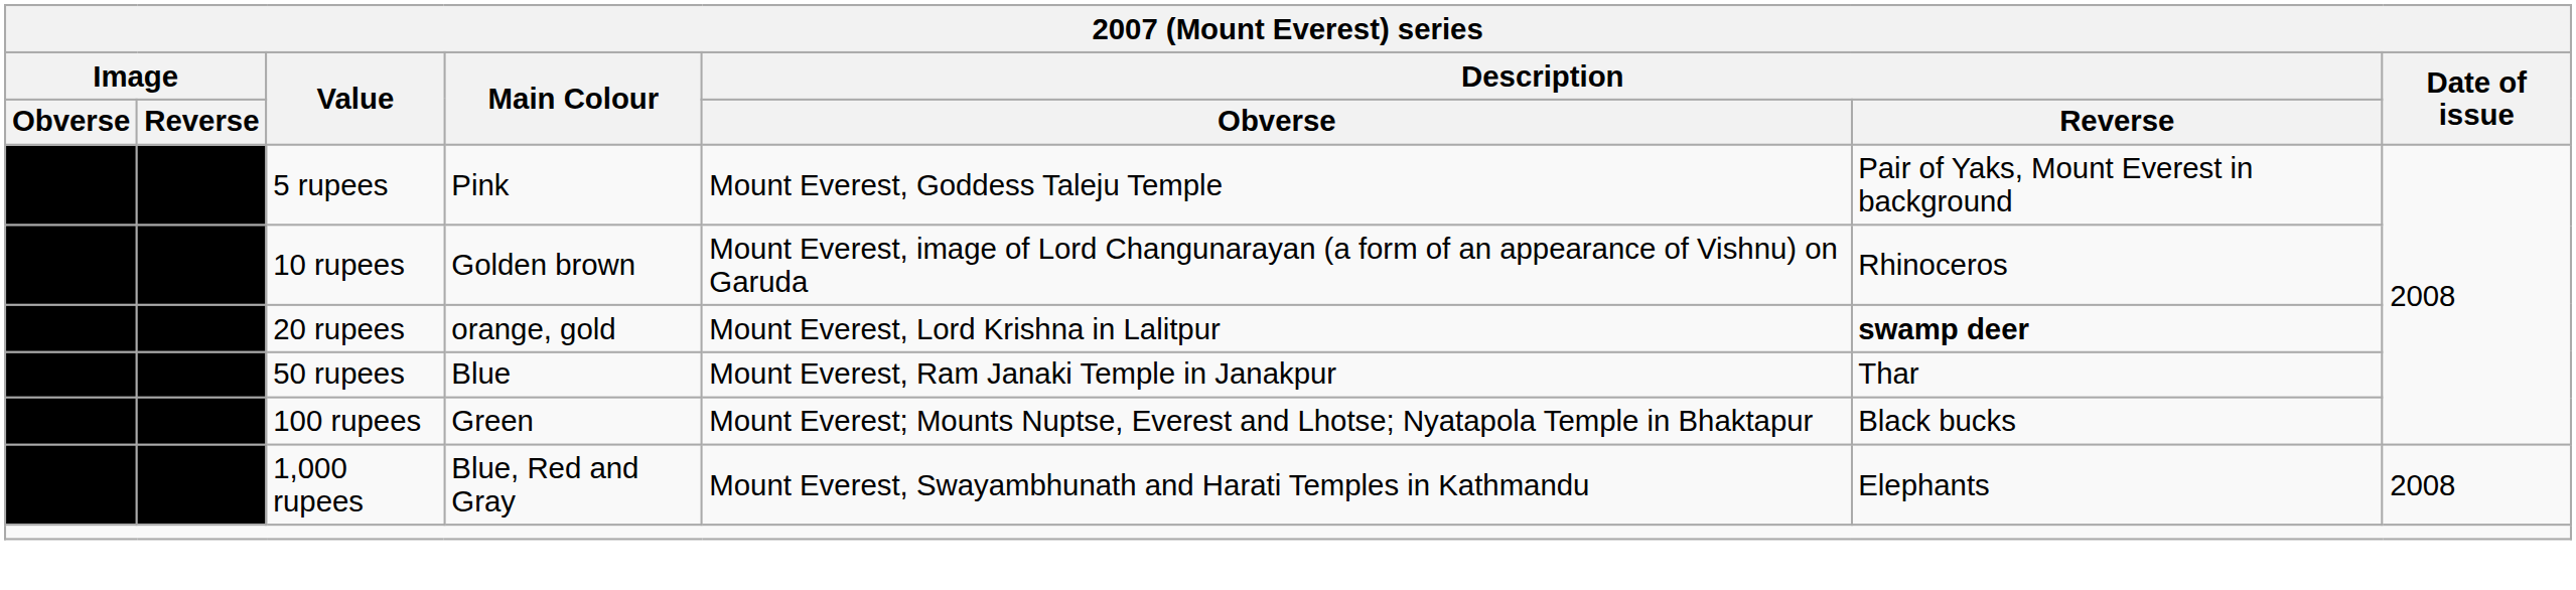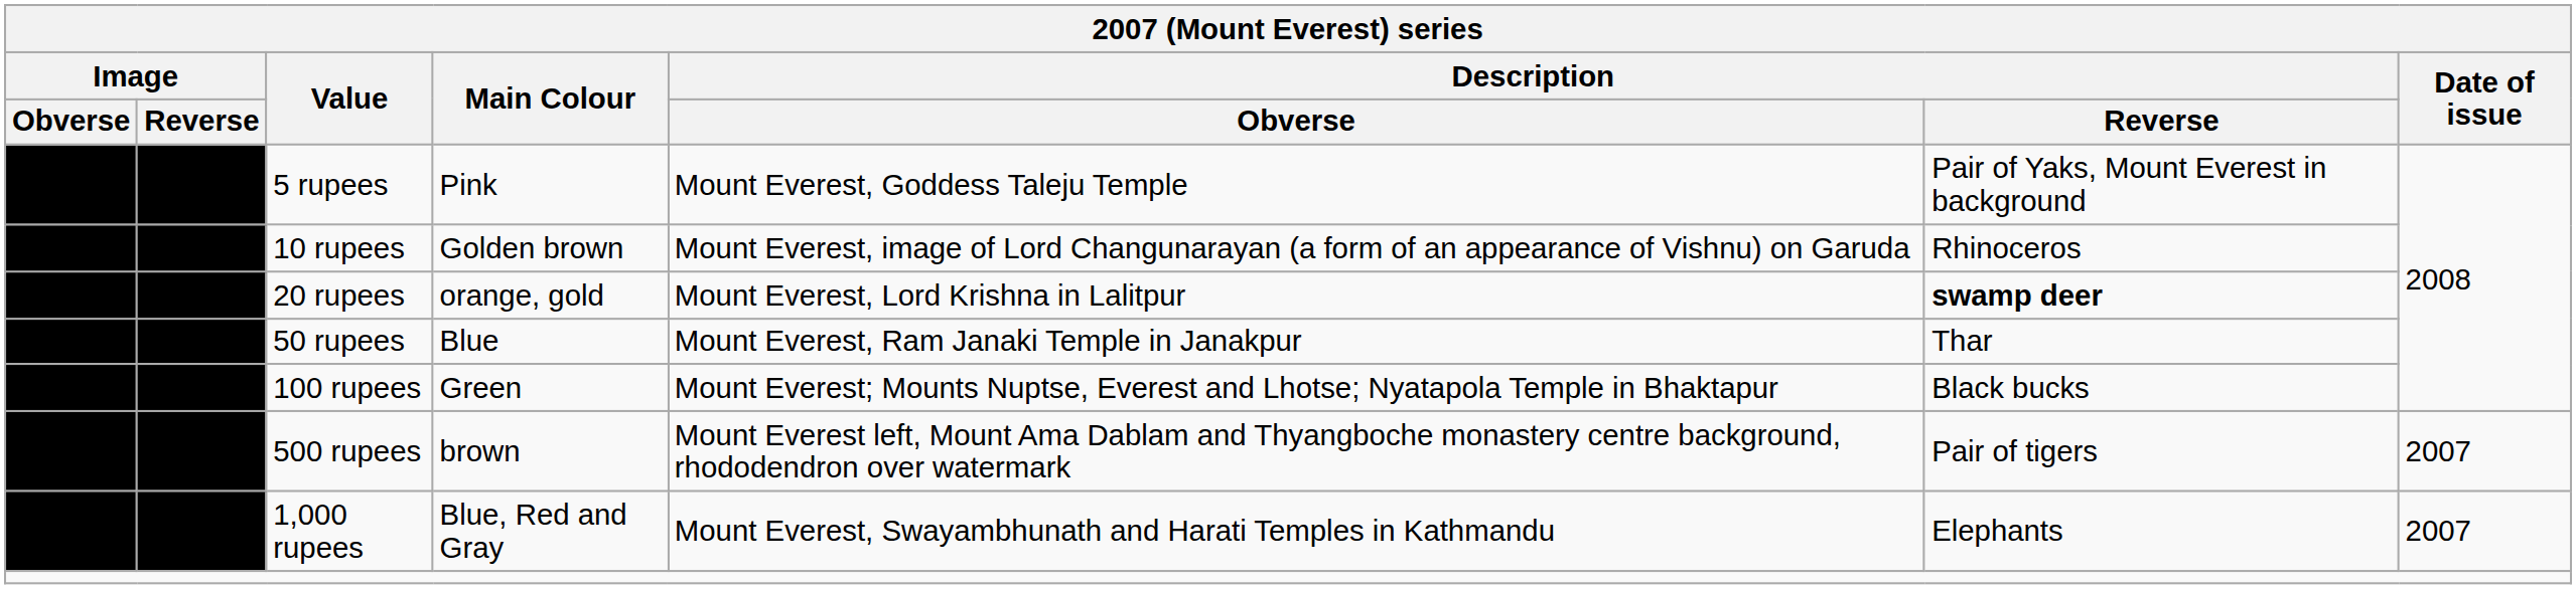+ row: 500 rupees | brown | Mount Everest left, Mount Ama Dablam and Thyangboche monastery centre background, rhododendron over watermark | Pair of tigers | 2007
1,000 rupees | Date of issue: 2008 -> 2007
